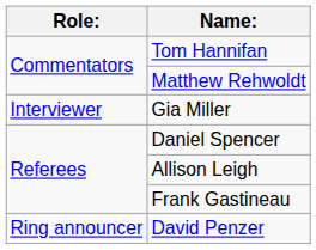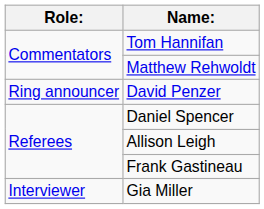rows swapped: David Penzer <-> Gia Miller
